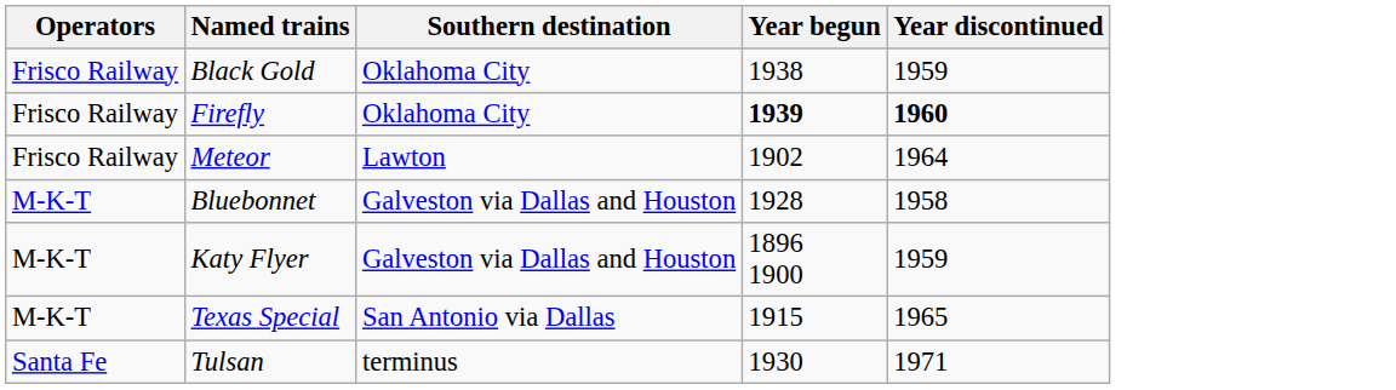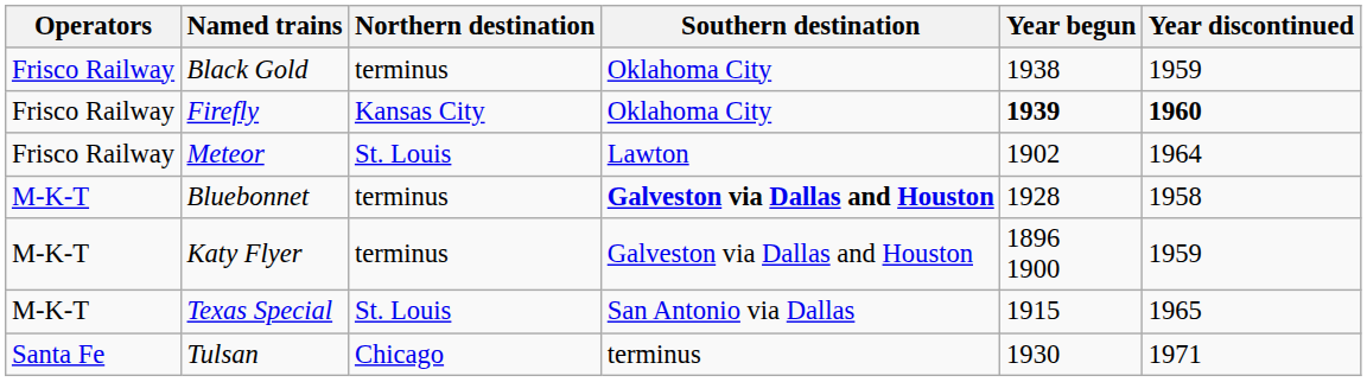+ column: Northern destination | terminus | Kansas City | St. Louis | terminus | terminus | St. Louis | Chicago
Bluebonnet | Southern destination: normal -> bold
